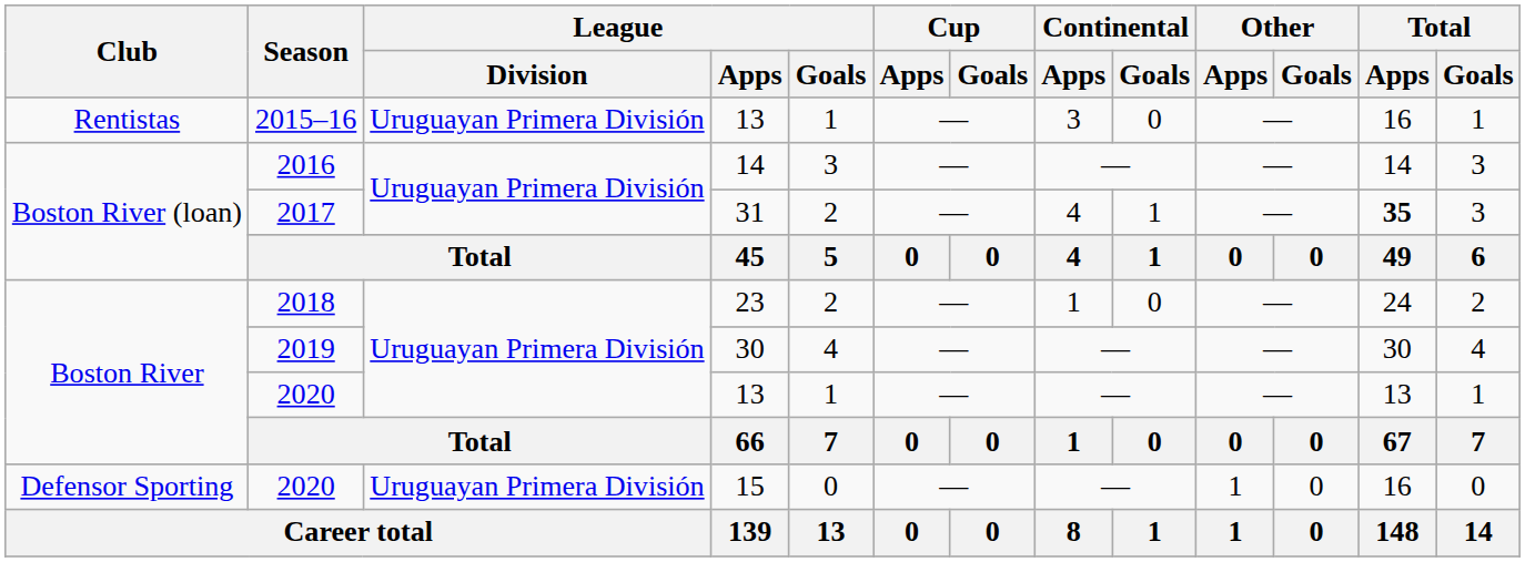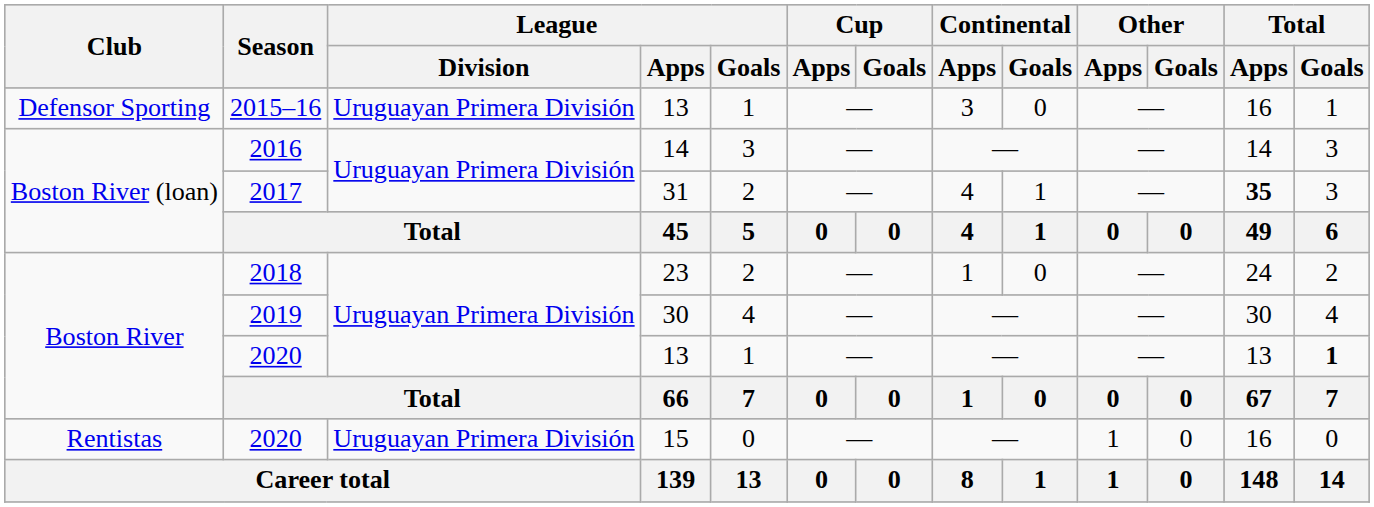2015–16 | Club: Rentistas -> Defensor Sporting
2020 / 13 | Total / Goals: normal -> bold
2020 / 15 | Club: Defensor Sporting -> Rentistas
